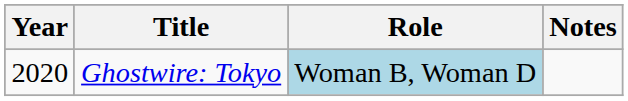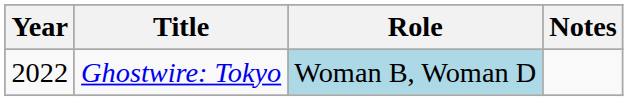Ghostwire: Tokyo | Year: 2020 -> 2022
